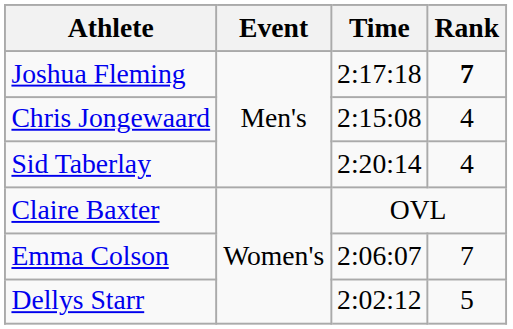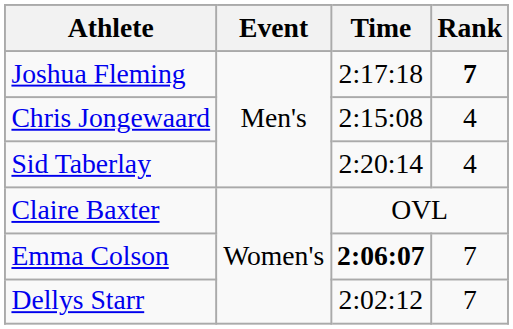Emma Colson | Time: normal -> bold
Dellys Starr | Rank: 5 -> 7
